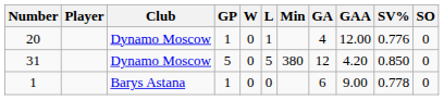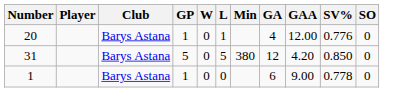20 | Club: Dynamo Moscow -> Barys Astana
31 | Club: Dynamo Moscow -> Barys Astana
